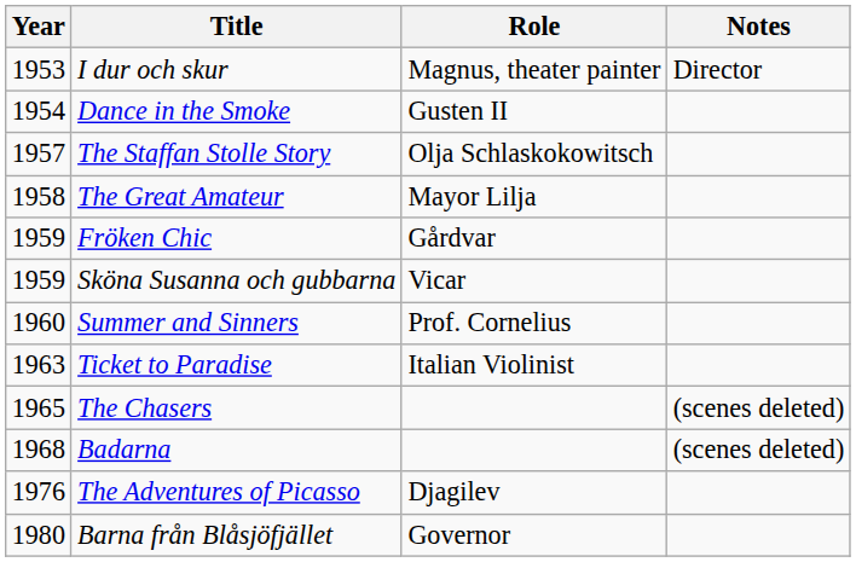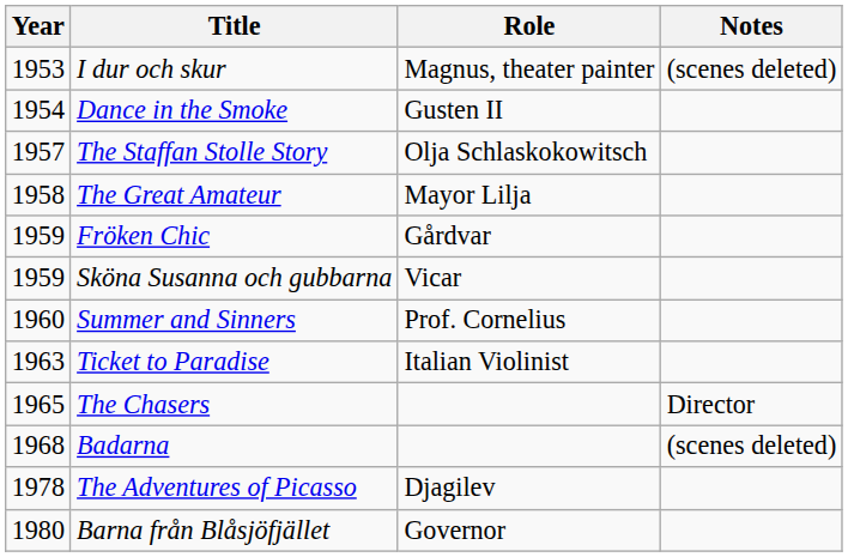I dur och skur | Notes: Director -> (scenes deleted)
The Chasers | Notes: (scenes deleted) -> Director
The Adventures of Picasso | Year: 1976 -> 1978
